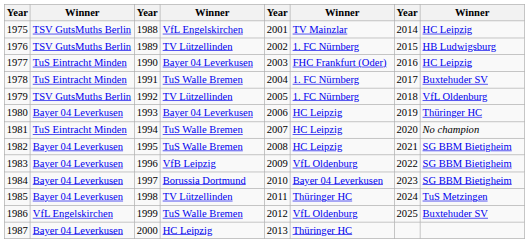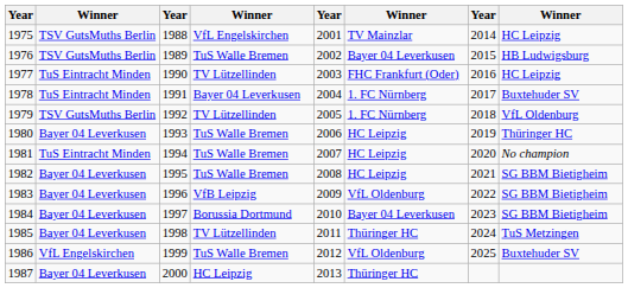1976 | column 4: TV Lützellinden -> TuS Walle Bremen
1976 | column 6: 1. FC Nürnberg -> Bayer 04 Leverkusen
1977 | column 4: Bayer 04 Leverkusen -> TV Lützellinden
1978 | column 4: TuS Walle Bremen -> Bayer 04 Leverkusen
1980 | column 4: Bayer 04 Leverkusen -> TuS Walle Bremen
